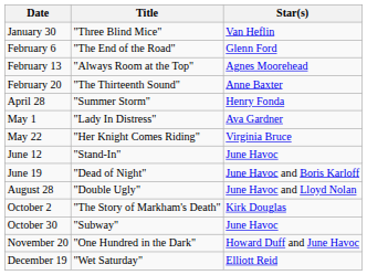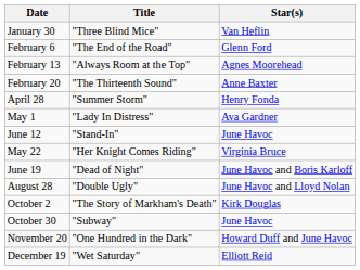rows swapped: May 22 <-> June 12
